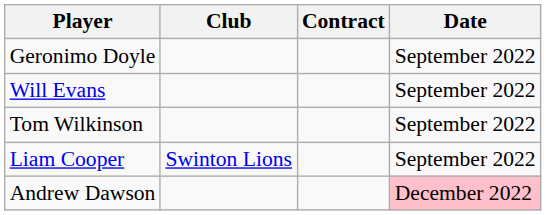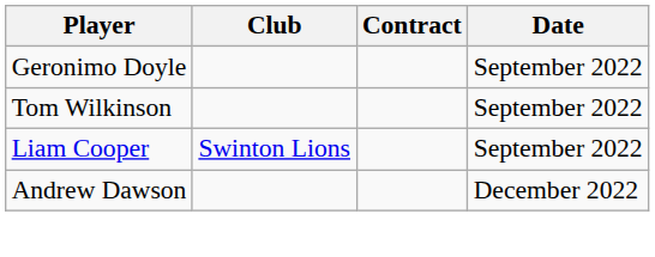- row: Will Evans | September 2022
Andrew Dawson | Date: pink background -> no background
